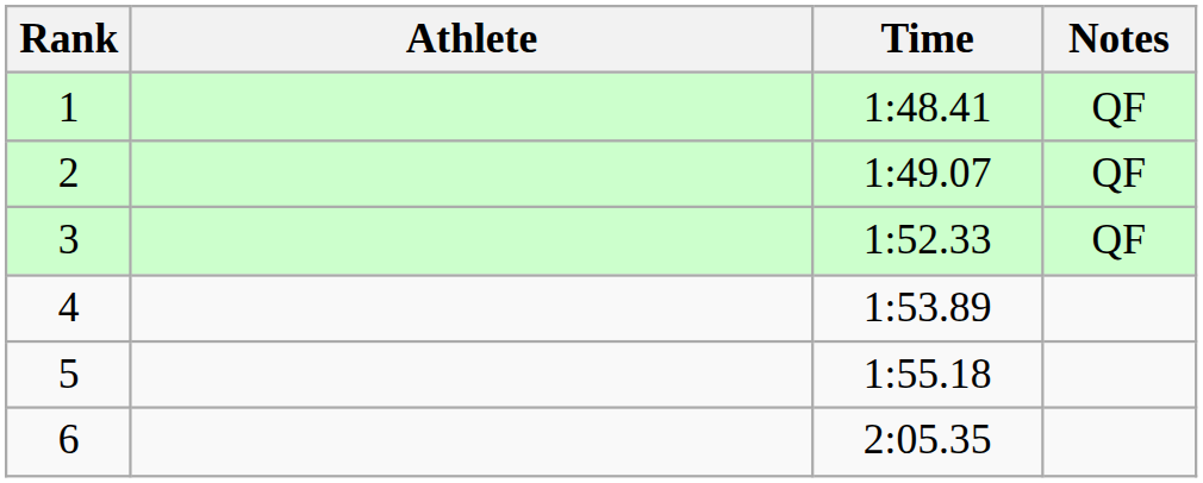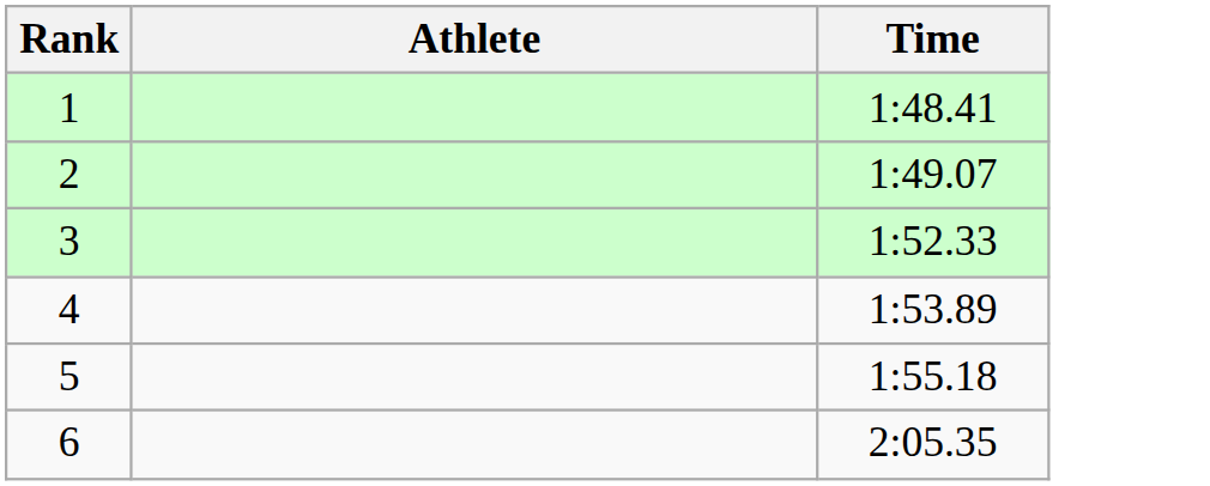- column: Notes | QF | QF | QF
